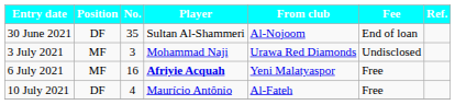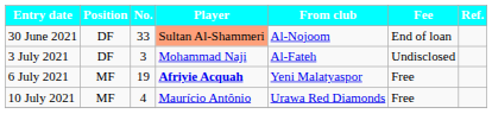30 June 2021 | No.: 35 -> 33
30 June 2021 | Player: no background -> lightsalmon background
3 July 2021 | Position: MF -> DF
3 July 2021 | From club: Urawa Red Diamonds -> Al-Fateh
6 July 2021 | No.: 16 -> 19
10 July 2021 | Position: DF -> MF
10 July 2021 | From club: Al-Fateh -> Urawa Red Diamonds
